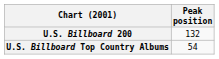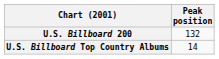U.S. Billboard Top Country Albums | Peak position: 54 -> 14
